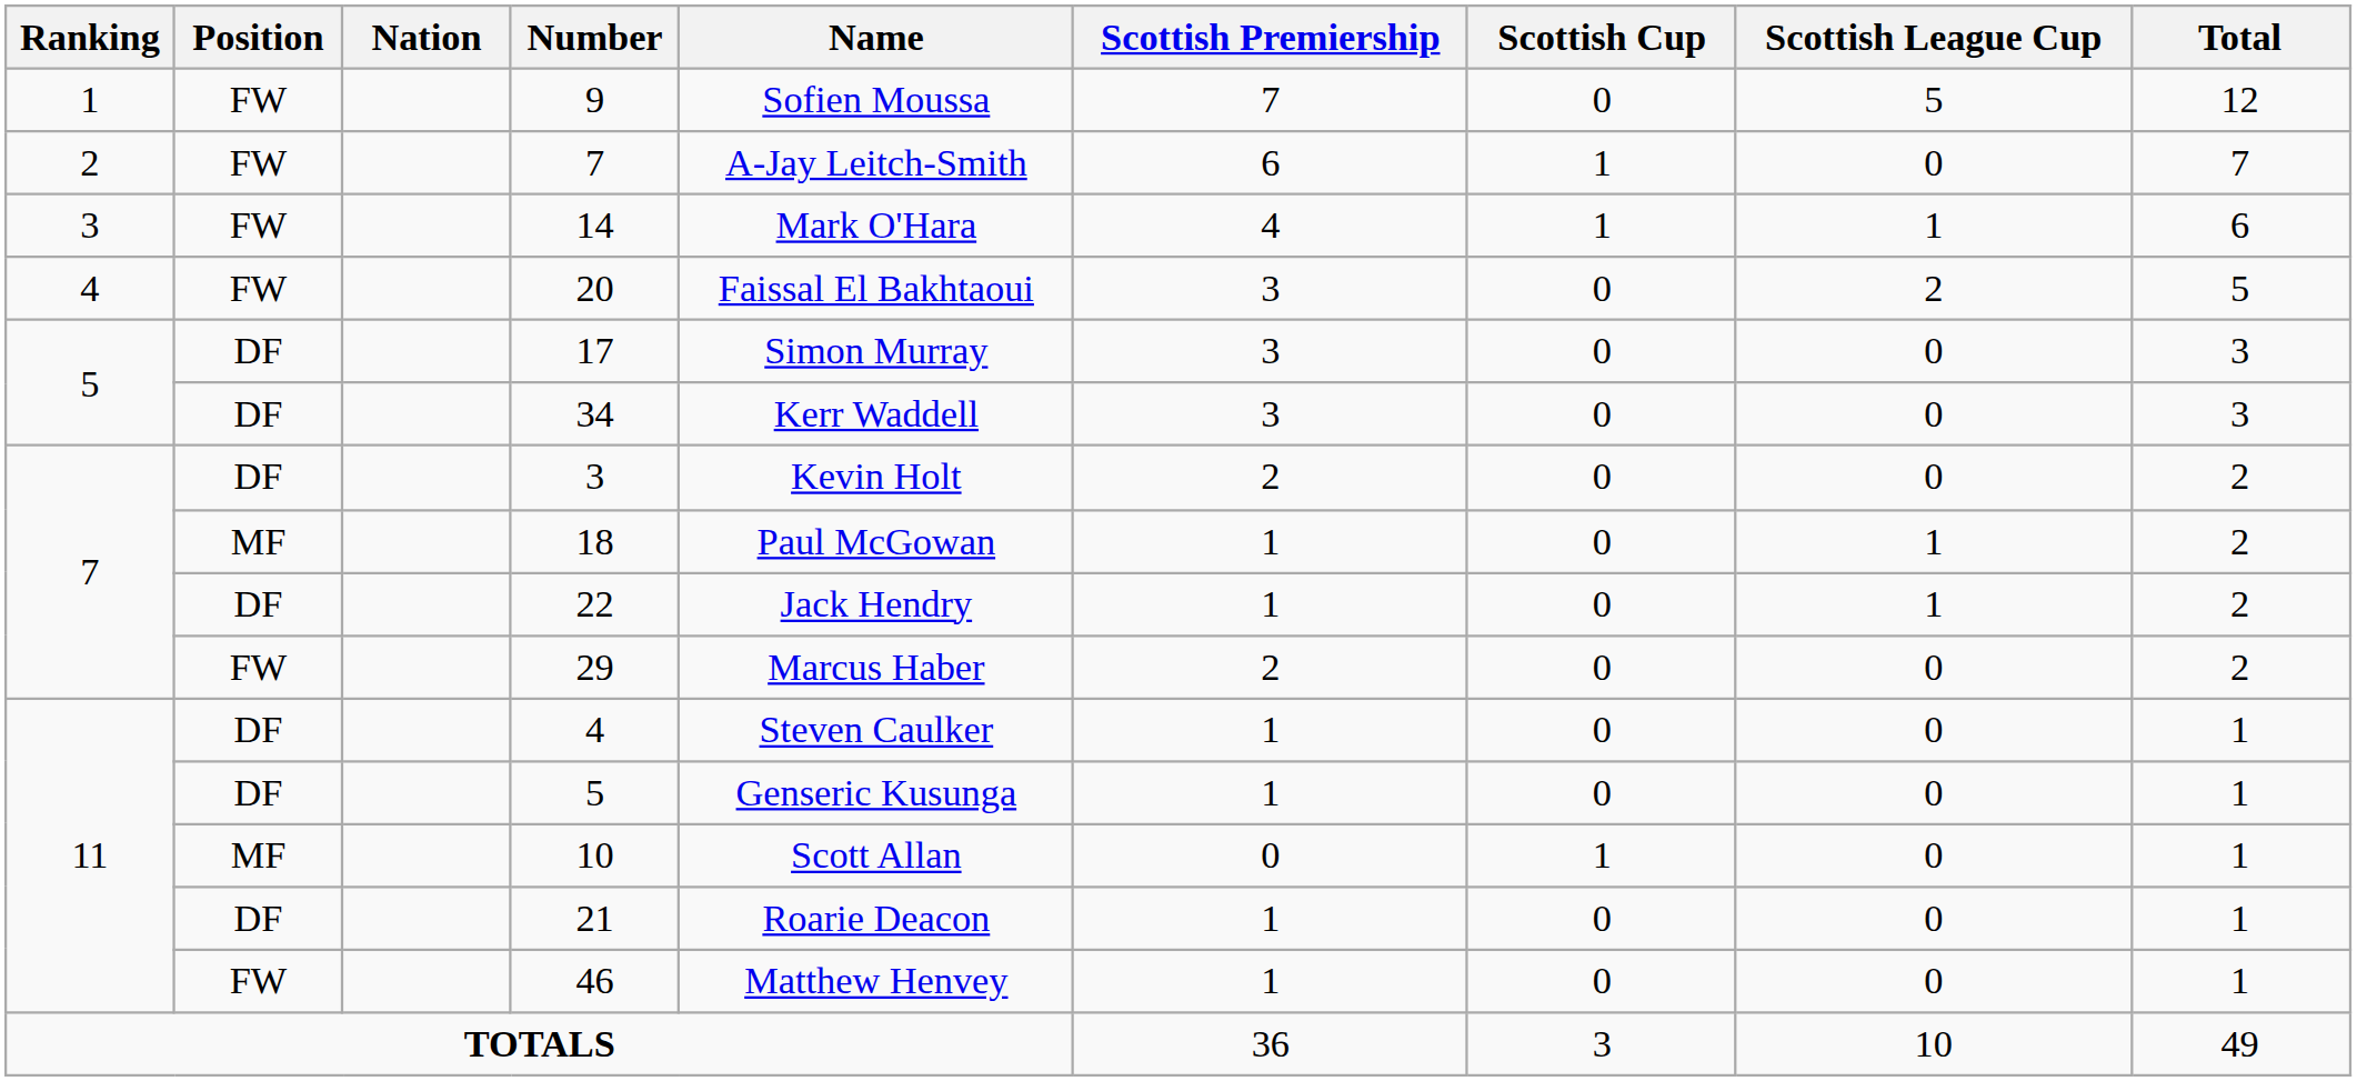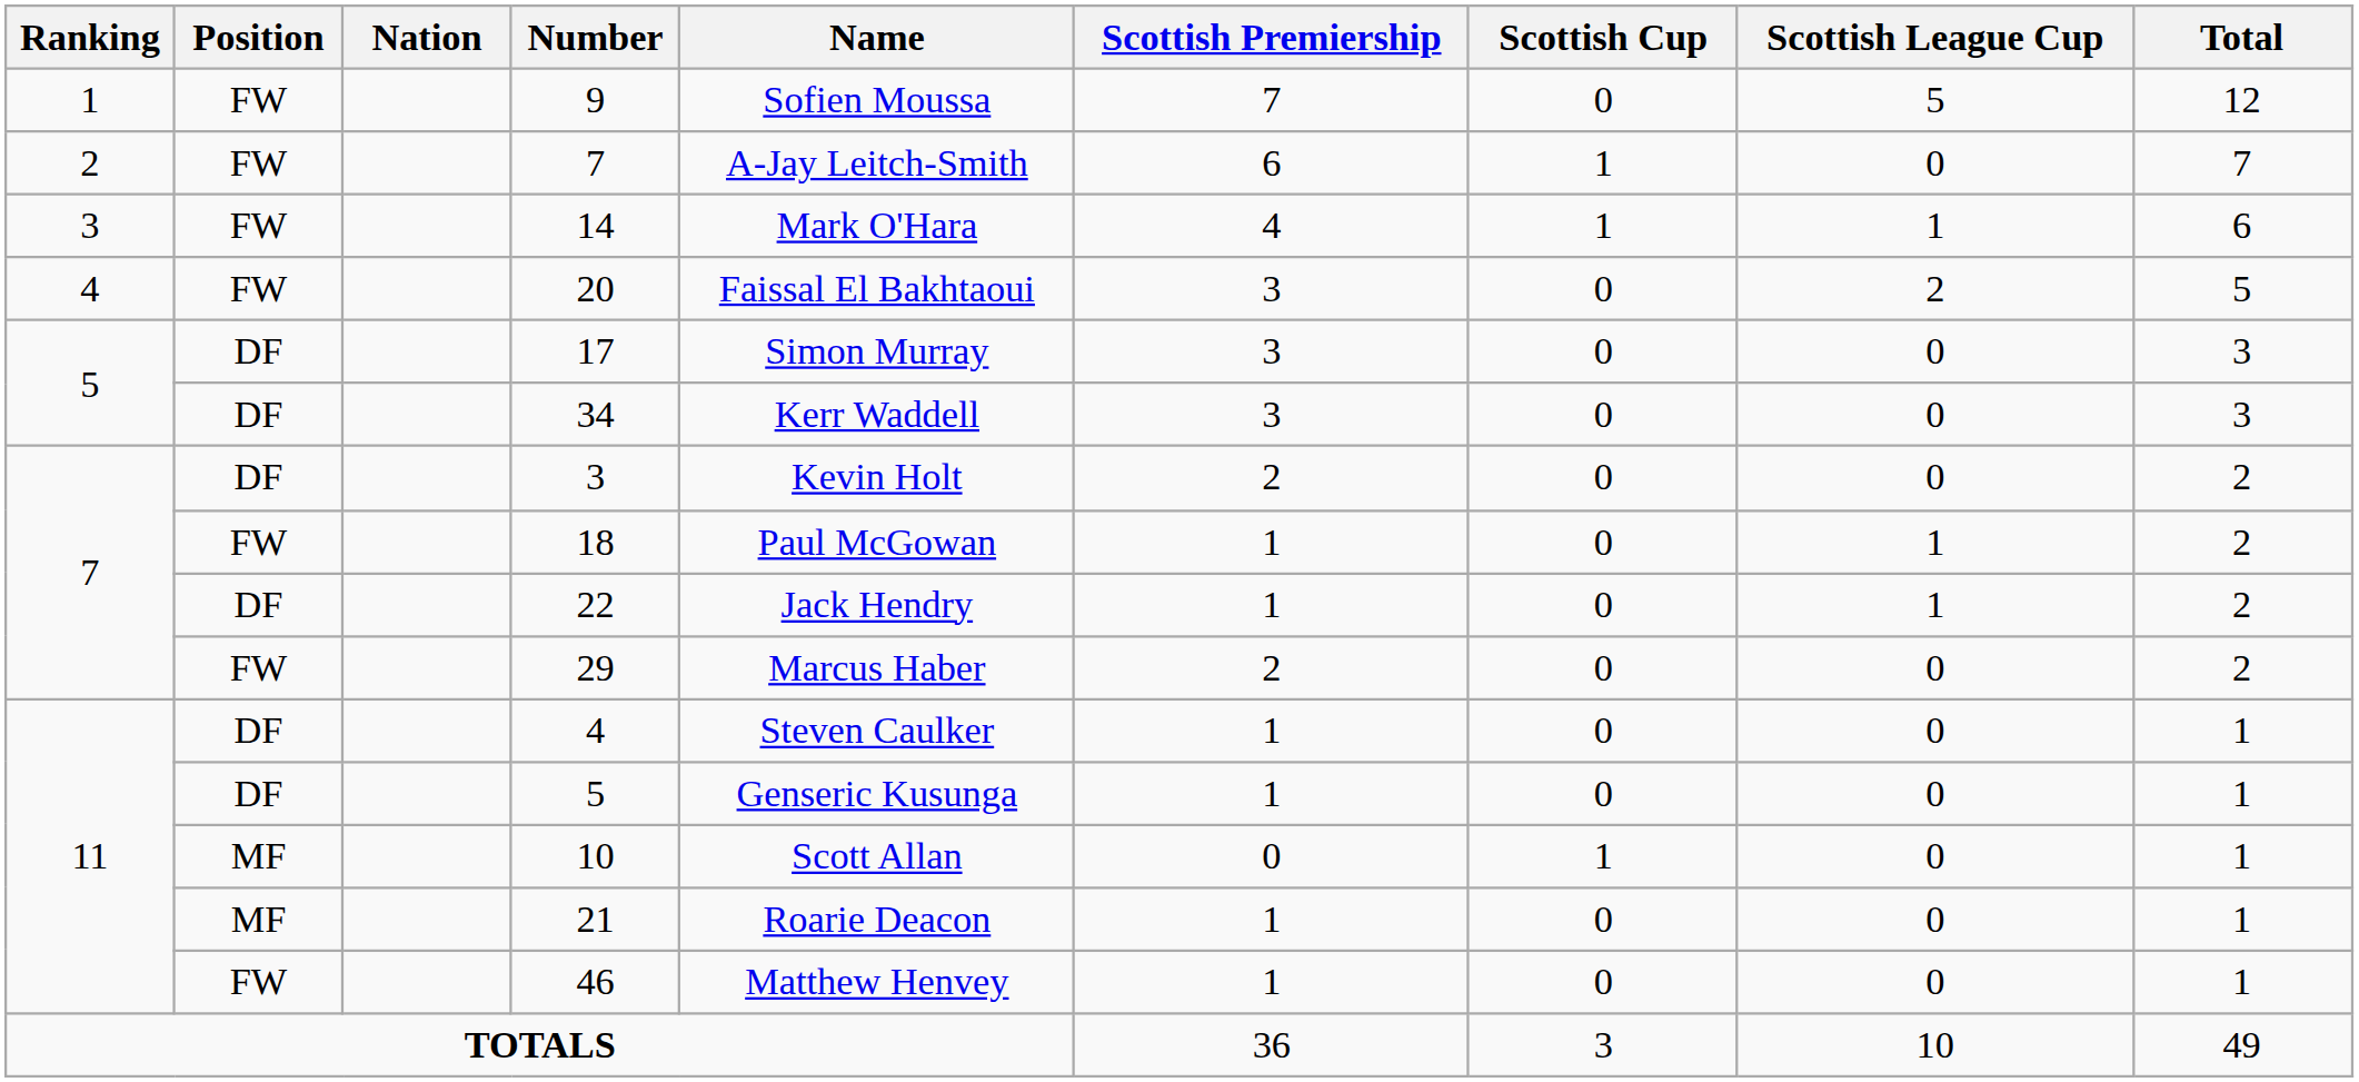18 | Position: MF -> FW
21 | Position: DF -> MF
